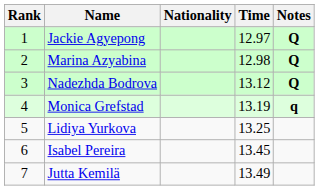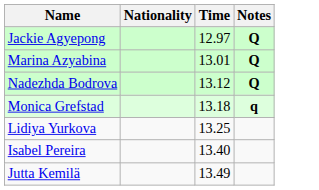- column: Rank | 1 | 2 | 3 | 4 | 5 | 6 | 7
Marina Azyabina | Time: 12.98 -> 13.01
Monica Grefstad | Time: 13.19 -> 13.18
Isabel Pereira | Time: 13.45 -> 13.40
